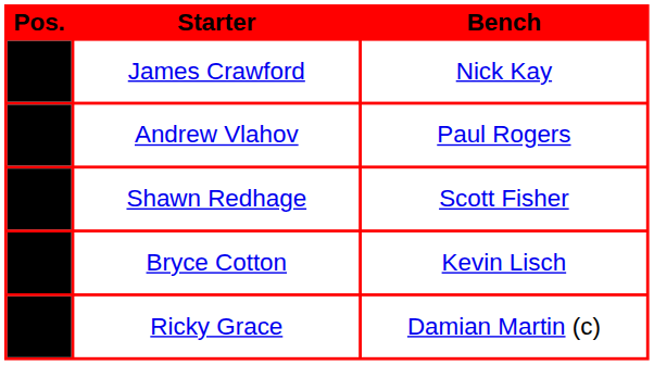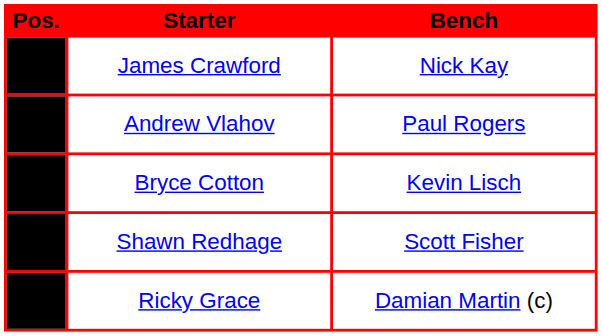rows swapped: Shawn Redhage <-> Bryce Cotton
